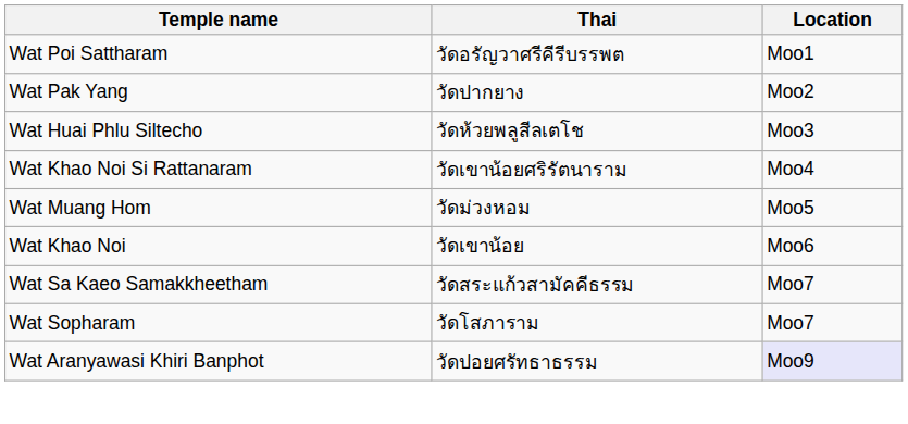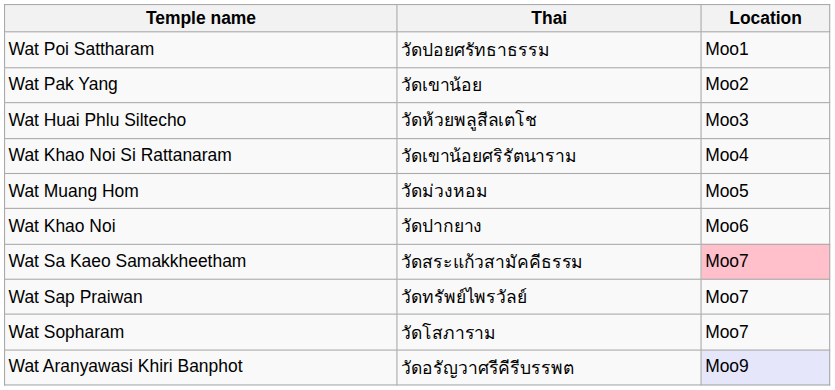Wat Poi Sattharam | Thai: วัดอรัญวาศรีคีรีบรรพต -> วัดปอยศรัทธาธรรม
Wat Pak Yang | Thai: วัดปากยาง -> วัดเขาน้อย
Wat Khao Noi | Thai: วัดเขาน้อย -> วัดปากยาง
Wat Sa Kaeo Samakkheetham | Location: no background -> pink background
+ row: Wat Sap Praiwan | วัดทรัพย์ไพรวัลย์ | Moo7
Wat Aranyawasi Khiri Banphot | Thai: วัดปอยศรัทธาธรรม -> วัดอรัญวาศรีคีรีบรรพต
